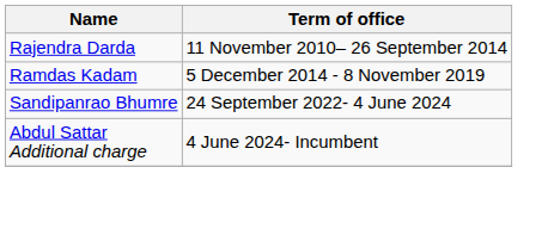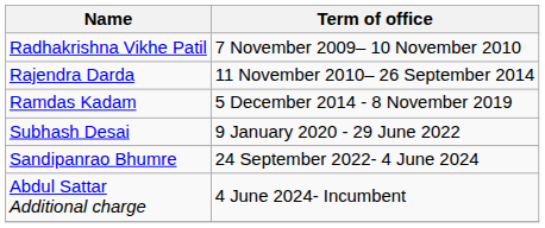+ row: Radhakrishna Vikhe Patil | 7 November 2009– 10 November 2010
+ row: Subhash Desai | 9 January 2020 - 29 June 2022
